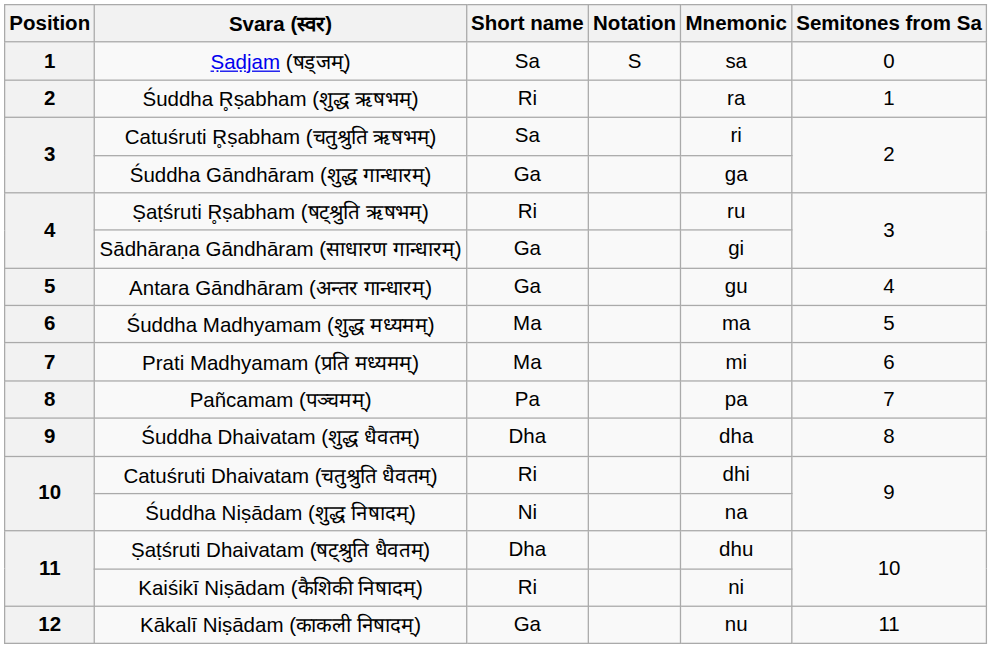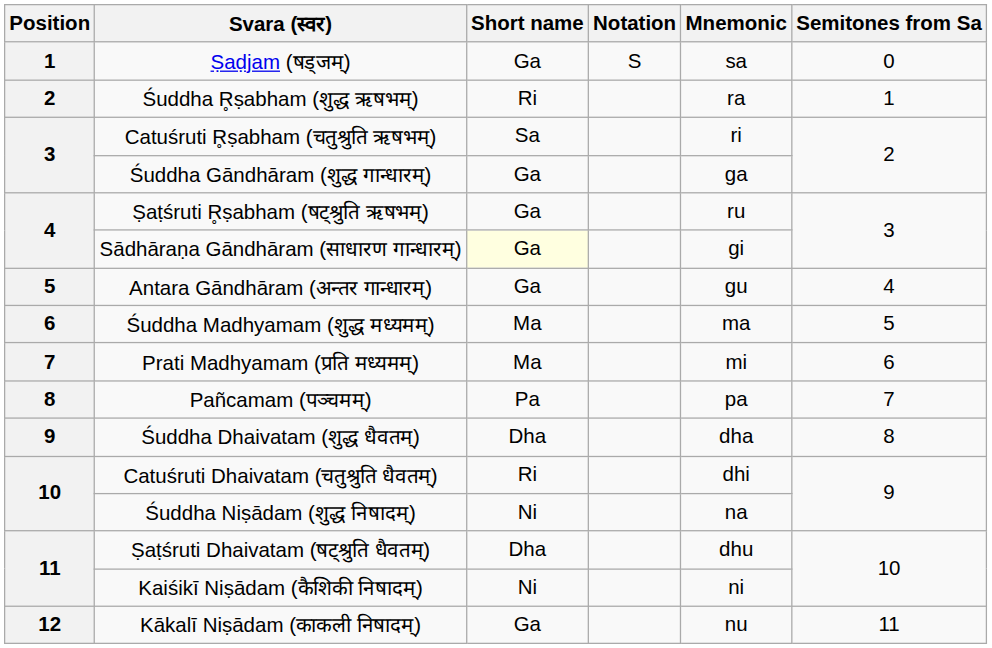Ṣaḍjam (षड्जम्) | Short name: Sa -> Ga
Ṣaṭśruti R̥ṣabham (षट्श्रुति ऋषभम्) | Short name: Ri -> Ga
Sādhāraṇa Gāndhāram (साधारण गान्धारम्) | Short name: no background -> lightyellow background
Kaiśikī Niṣādam (कैशिकी निषादम्) | Short name: Ri -> Ni
